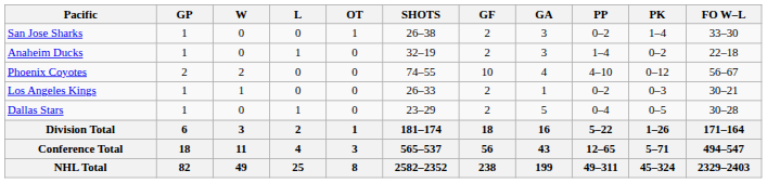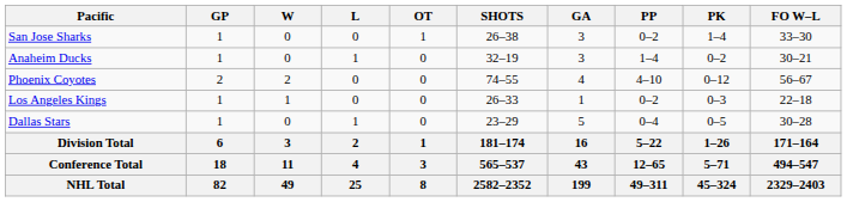- column: GF | 2 | 2 | 10 | 2 | 2 | 18 | 56 | 238
Anaheim Ducks | FO W–L: 22–18 -> 30–21
Los Angeles Kings | FO W–L: 30–21 -> 22–18
